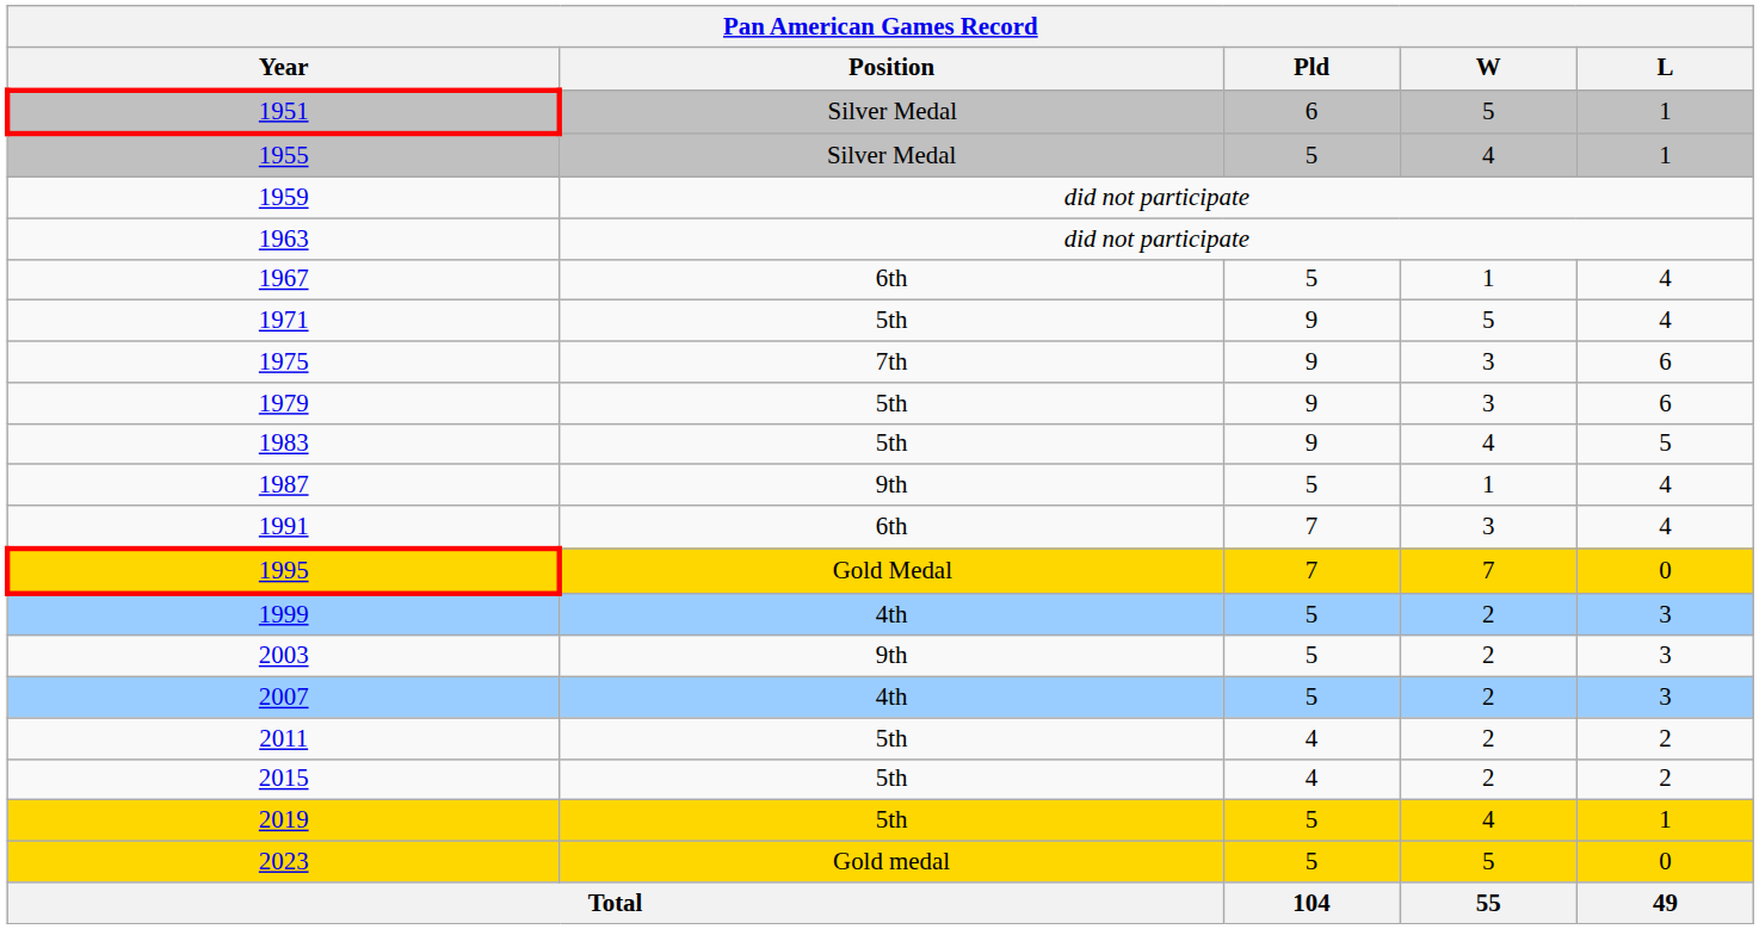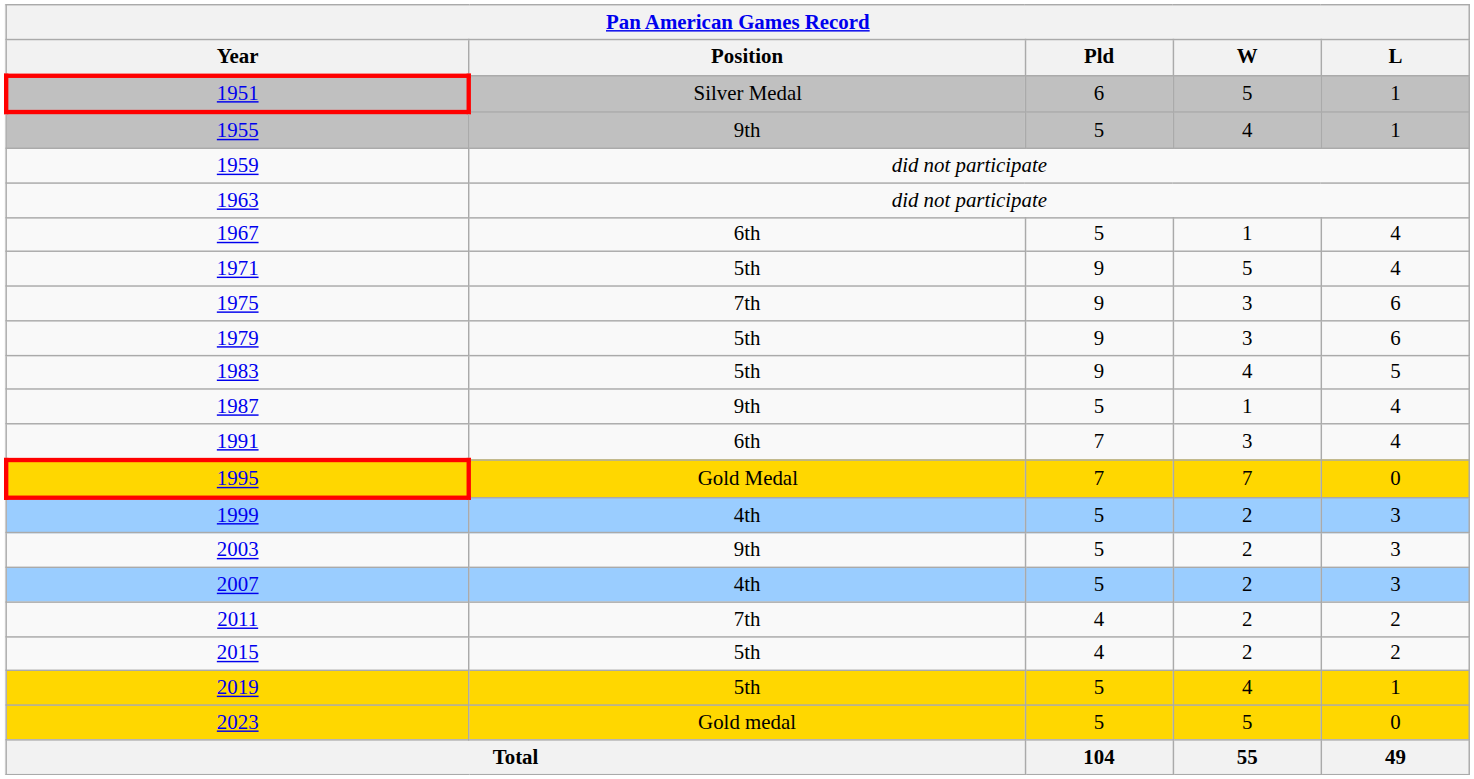1955 | Position: Silver Medal -> 9th
2011 | Position: 5th -> 7th
